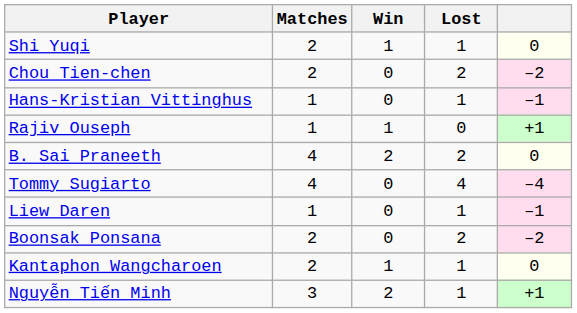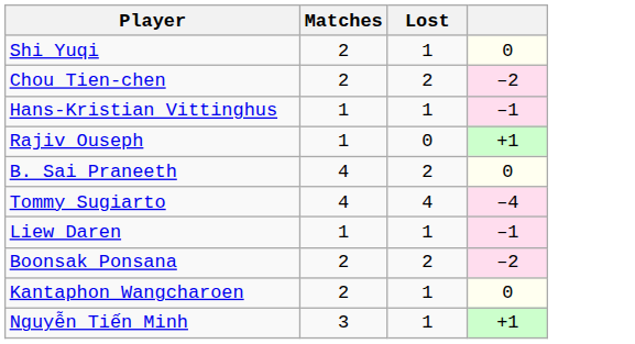- column: Win | 1 | 0 | 0 | 1 | 2 | 0 | 0 | 0 | 1 | 2
